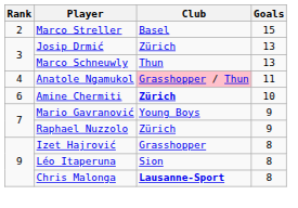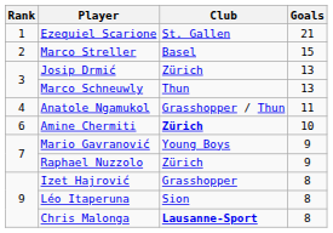+ row: 1 | Ezequiel Scarione | St. Gallen | 21
Anatole Ngamukol | Club: pink background -> no background
